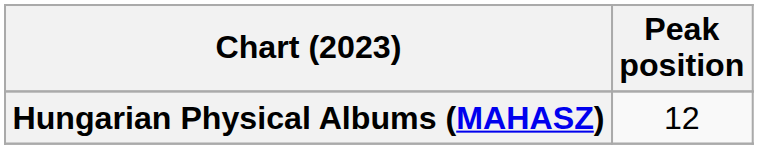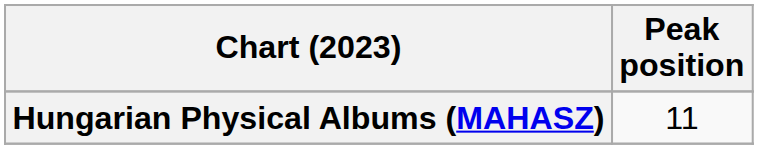Hungarian Physical Albums (MAHASZ) | Peak position: 12 -> 11
